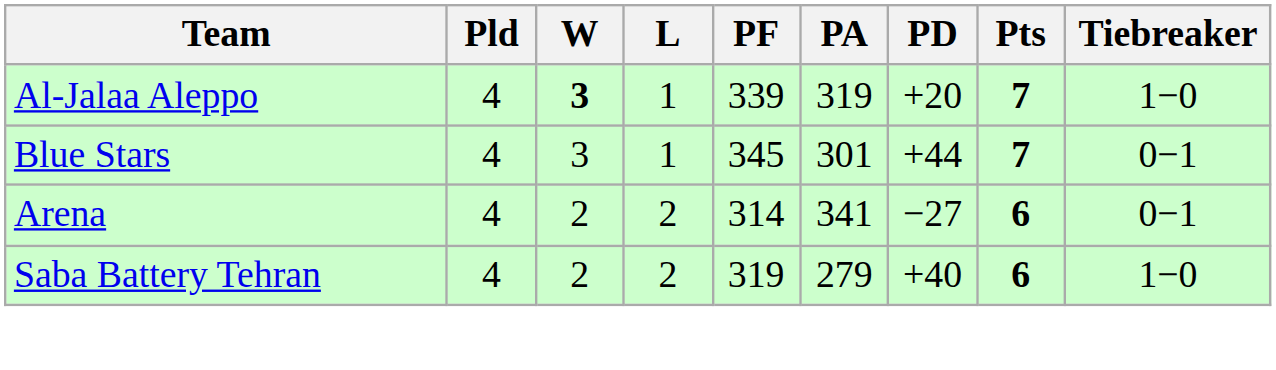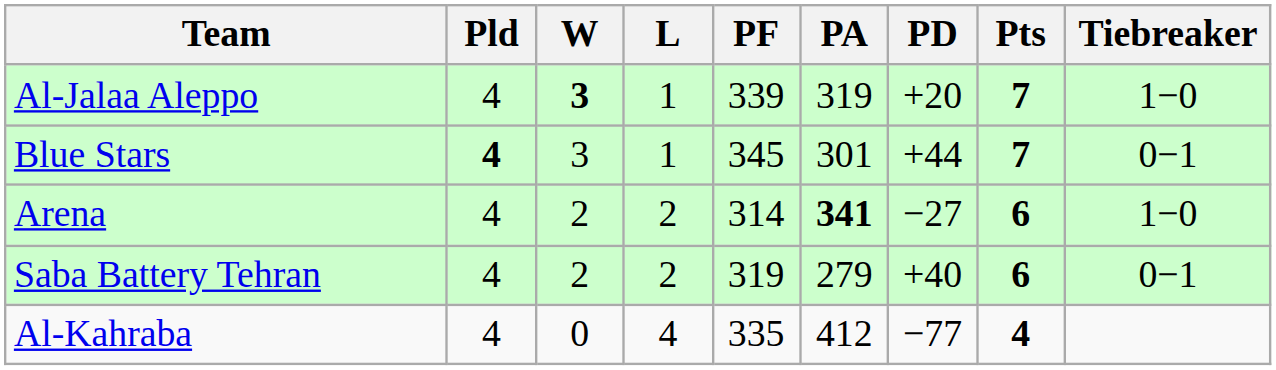Blue Stars | Pld: normal -> bold
Arena | PA: normal -> bold
Arena | Tiebreaker: 0−1 -> 1−0
Saba Battery Tehran | Tiebreaker: 1−0 -> 0−1
+ row: Al-Kahraba | 4 | 0 | 4 | 335 | 412 | −77 | 4
